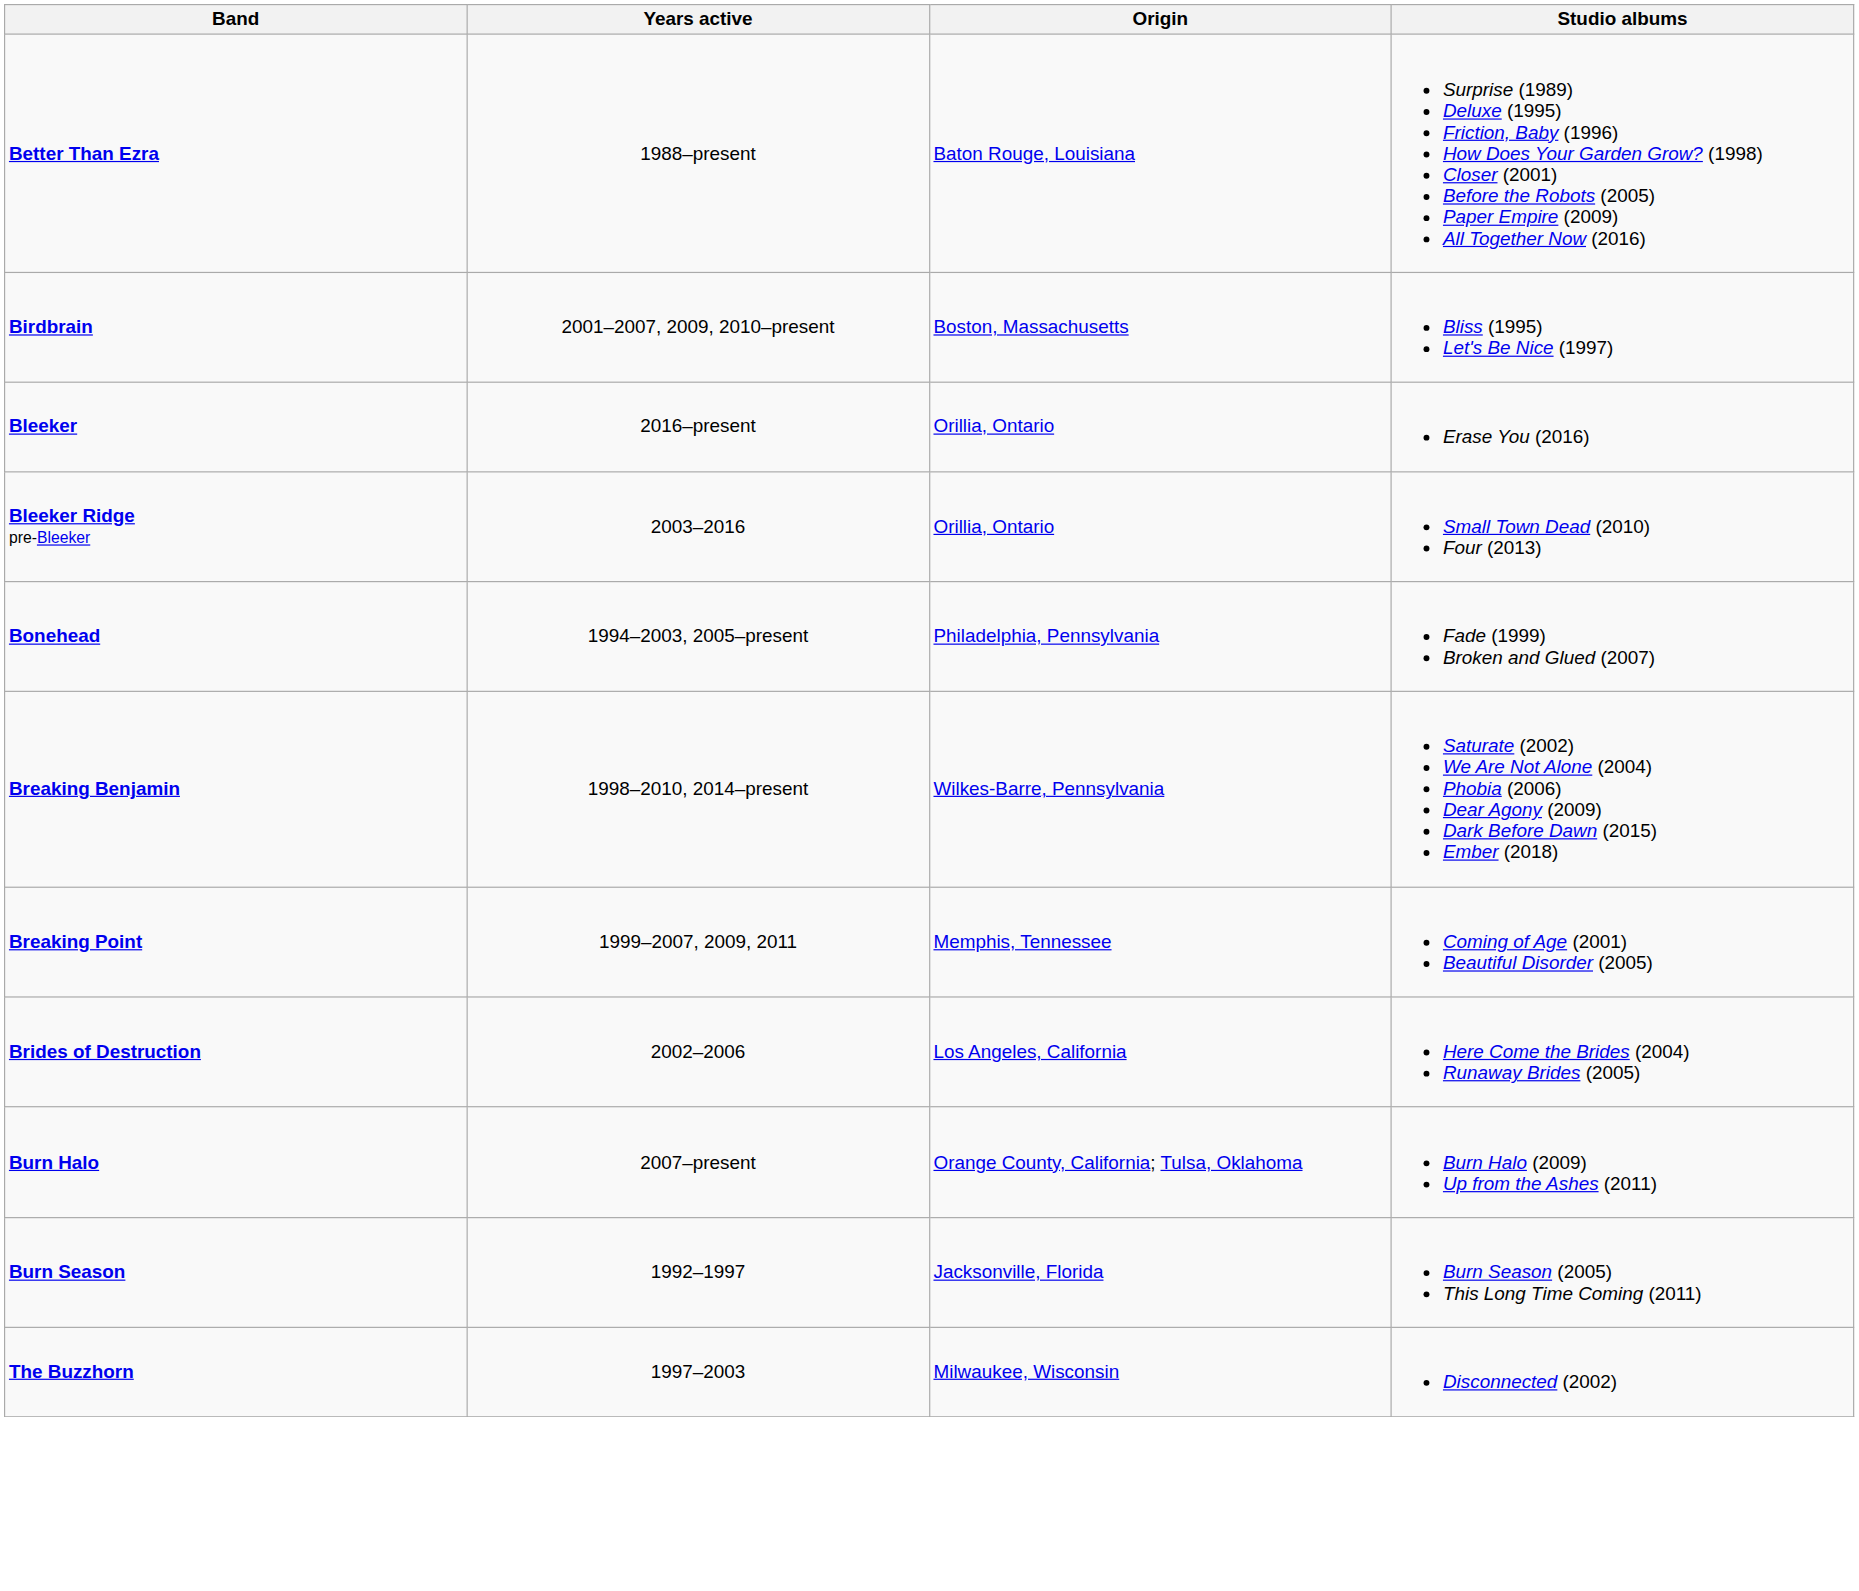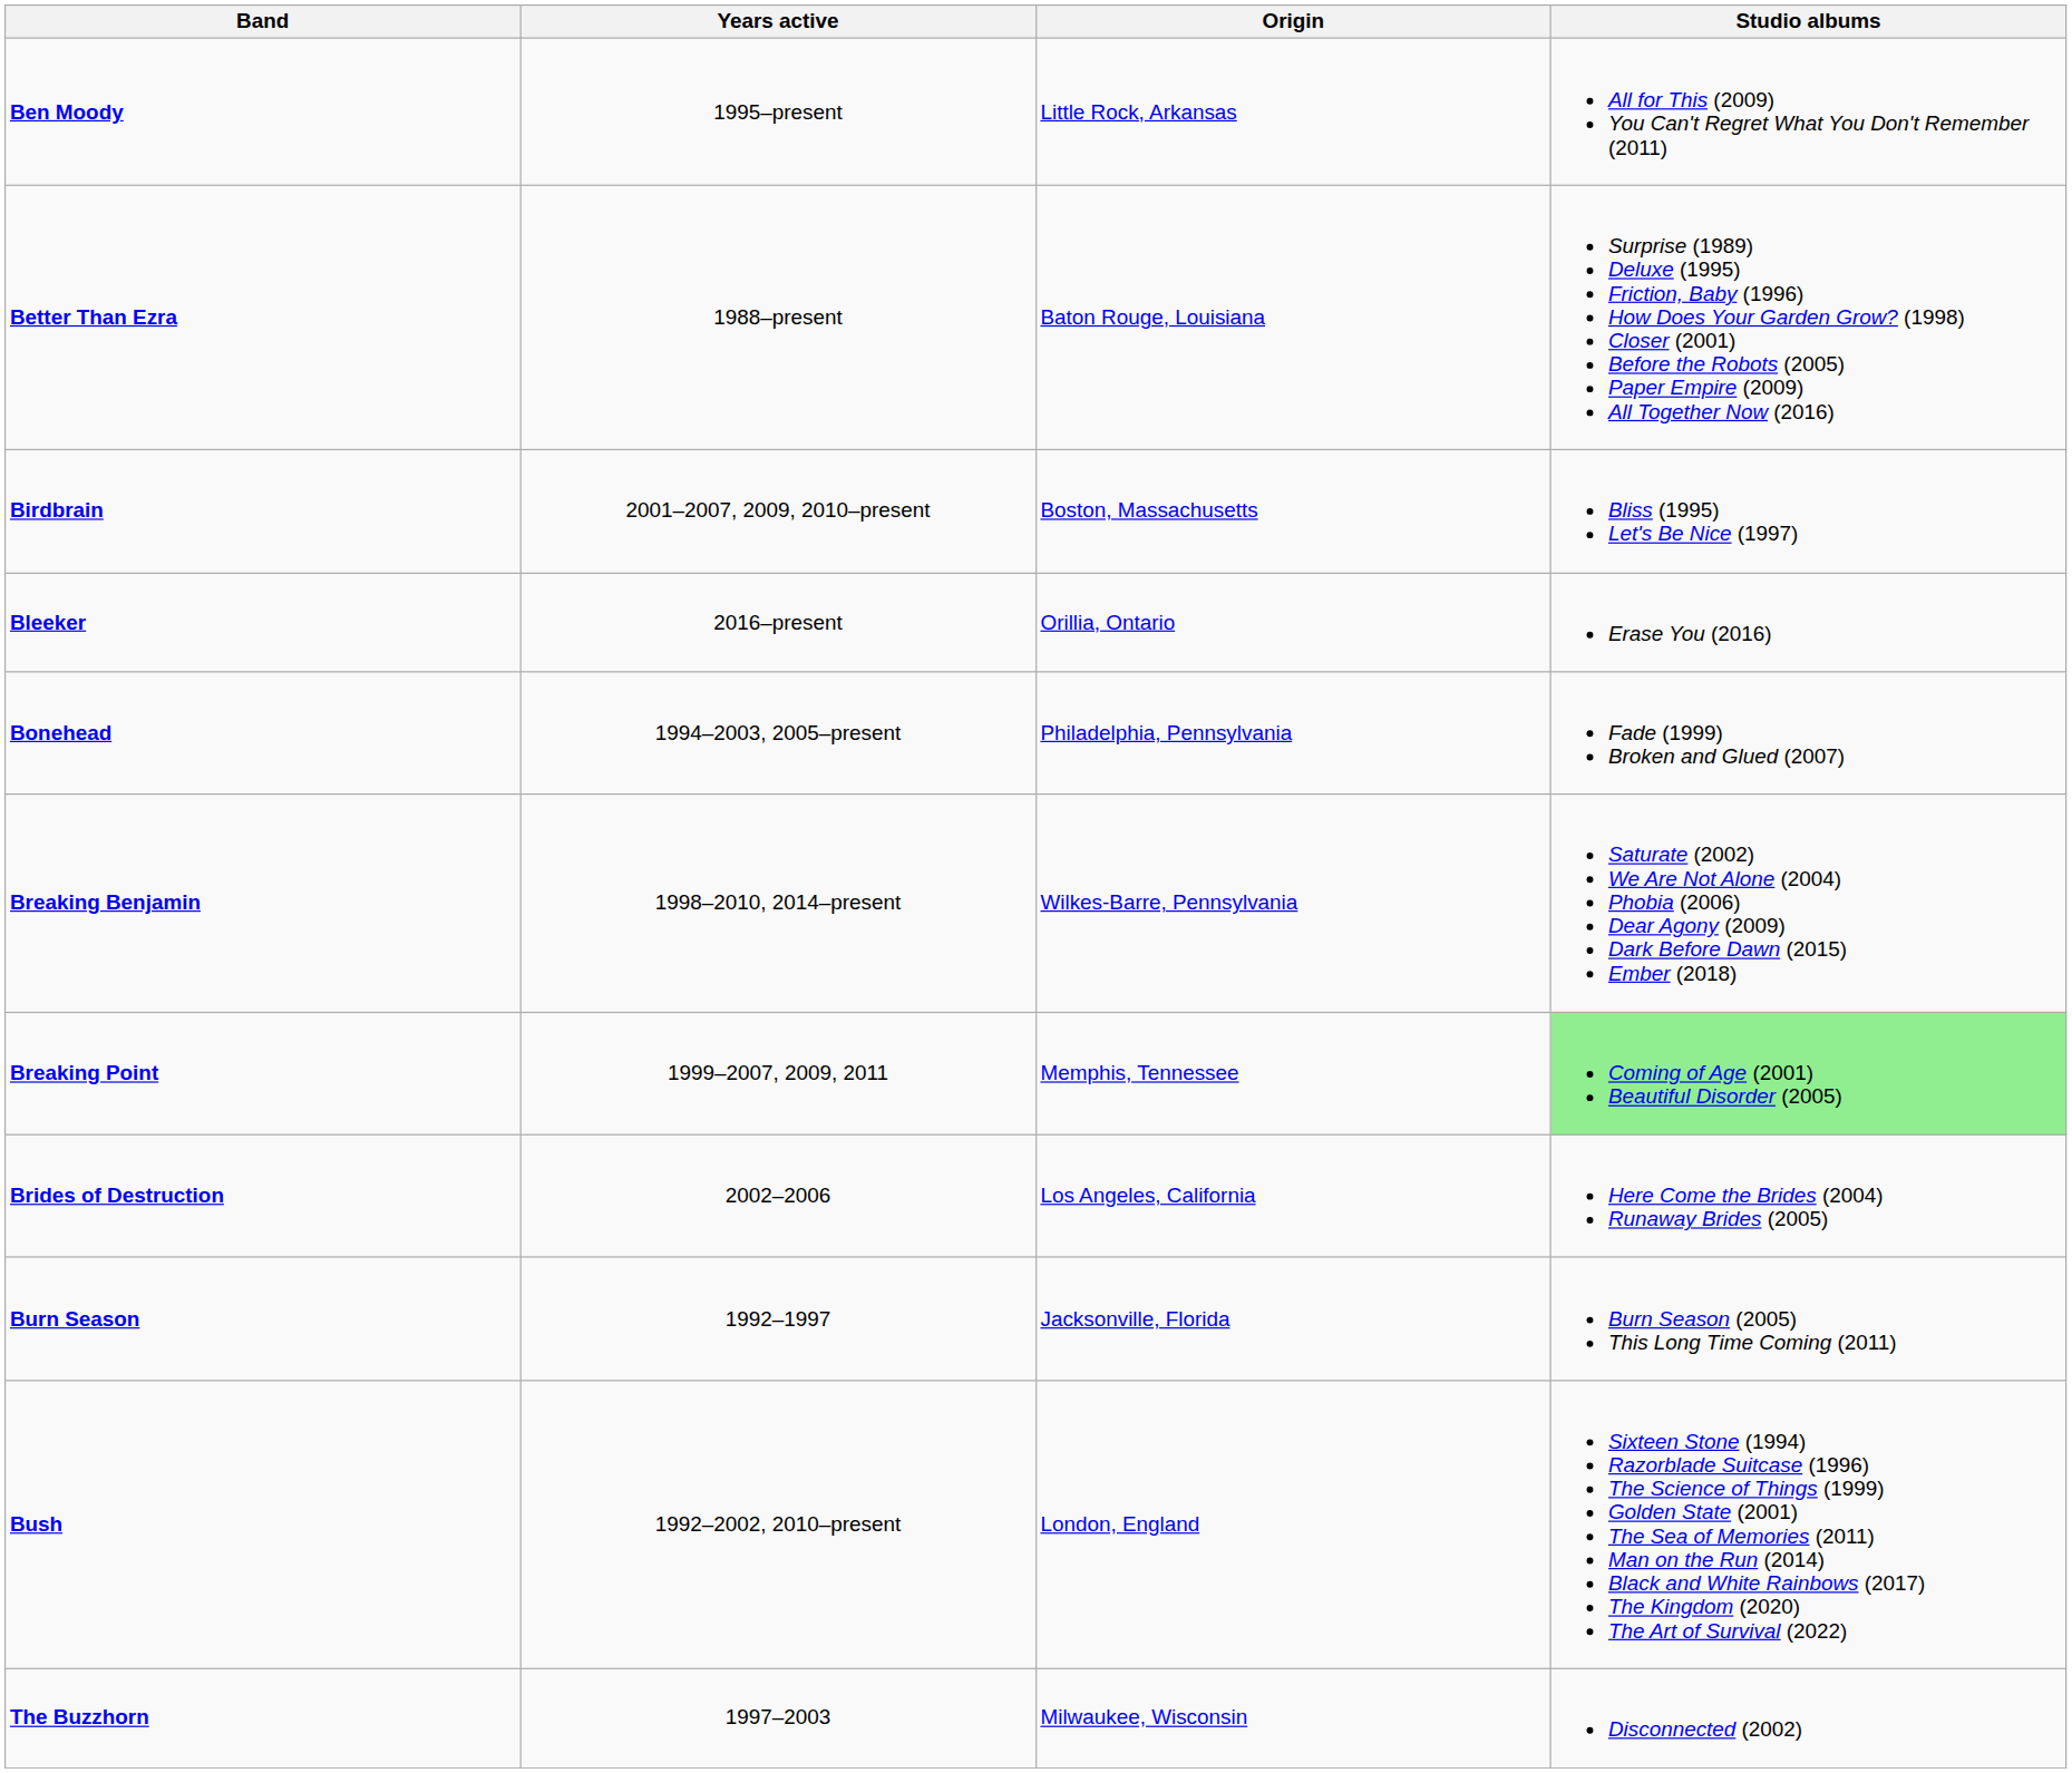+ row: Ben Moody | 1995–present | Little Rock, Arkansas | All for This (2009) You Can't Regret What You Don't Remember (2011)
- row: Bleeker Ridge pre-Bleeker | 2003–2016 | Orillia, Ontario | Small Town Dead (2010) Four (2013)
Breaking Point | Studio albums: no background -> lightgreen background
- row: Burn Halo | 2007–present | Orange County, California; Tulsa, Oklahoma | Burn Halo (2009) Up from the Ashes (2011)
+ row: Bush | 1992–2002, 2010–present | London, England | Sixteen Stone (1994) Razorblade Suitcase (1996) The Science of Things (1999) Golden State (2001) The Sea of Memories (2011) Man on the Run (2014) Black and White Rainbows (2017) The Kingdom (2020) The Art of Survival (2022)
